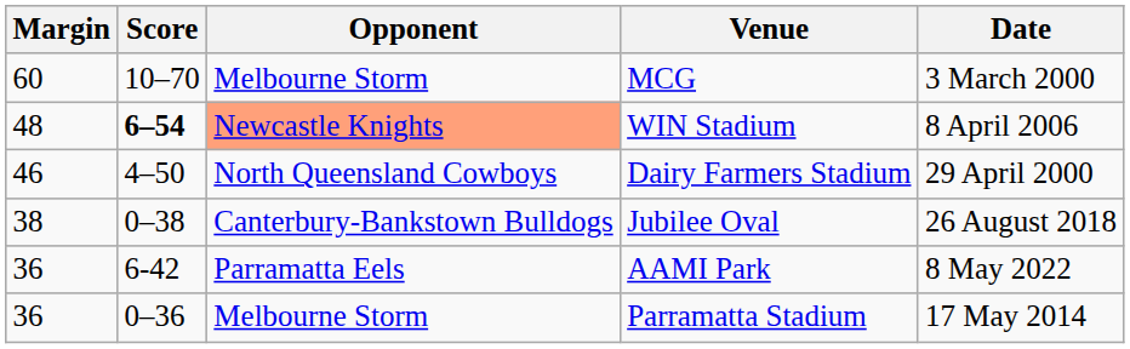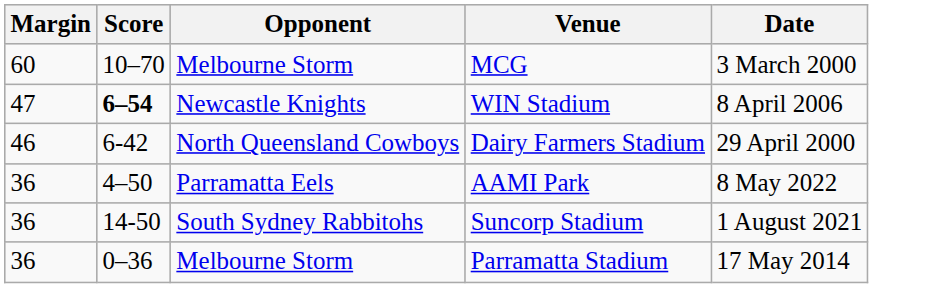WIN Stadium | Margin: 48 -> 47
WIN Stadium | Opponent: lightsalmon background -> no background
Dairy Farmers Stadium | Score: 4–50 -> 6-42
- row: 38 | 0–38 | Canterbury-Bankstown Bulldogs | Jubilee Oval | 26 August 2018
AAMI Park | Score: 6-42 -> 4–50
+ row: 36 | 14-50 | South Sydney Rabbitohs | Suncorp Stadium | 1 August 2021
